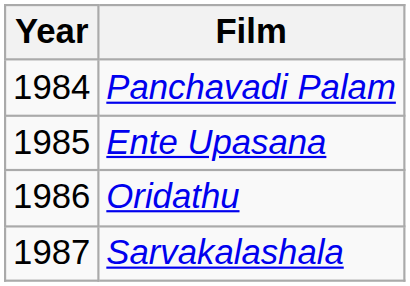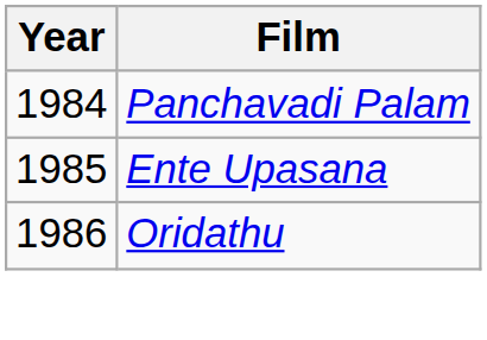- row: 1987 | Sarvakalashala
